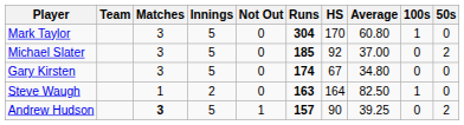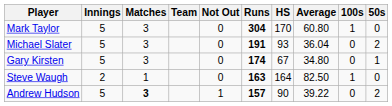columns swapped: Team <-> Innings
Michael Slater | Runs: 185 -> 191
Michael Slater | HS: 92 -> 93
Michael Slater | Average: 37.00 -> 36.04
Gary Kirsten | 50s: 0 -> 1
Andrew Hudson | Average: 39.25 -> 39.22
